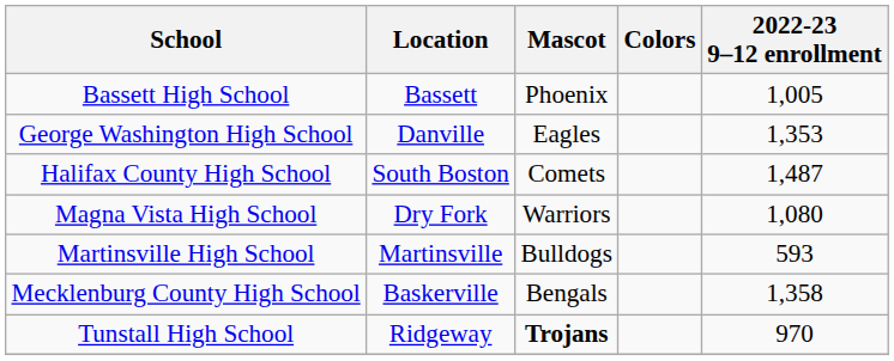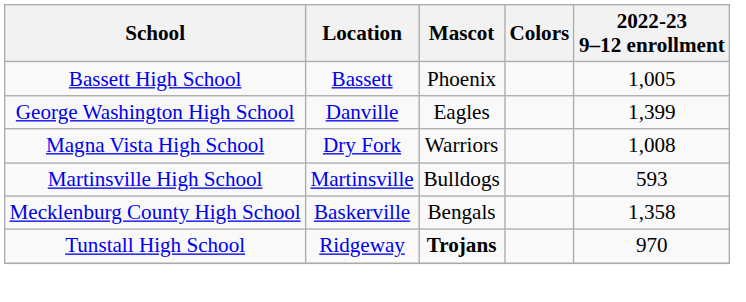George Washington High School | 2022-23 9–12 enrollment: 1,353 -> 1,399
- row: Halifax County High School | South Boston | Comets | 1,487
Magna Vista High School | 2022-23 9–12 enrollment: 1,080 -> 1,008
